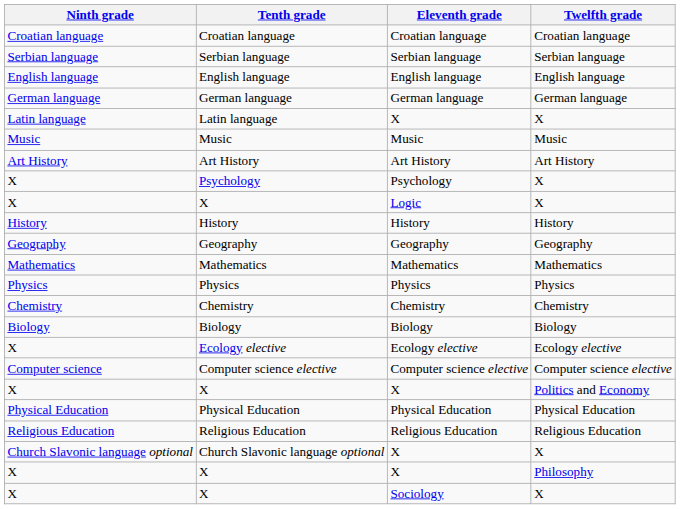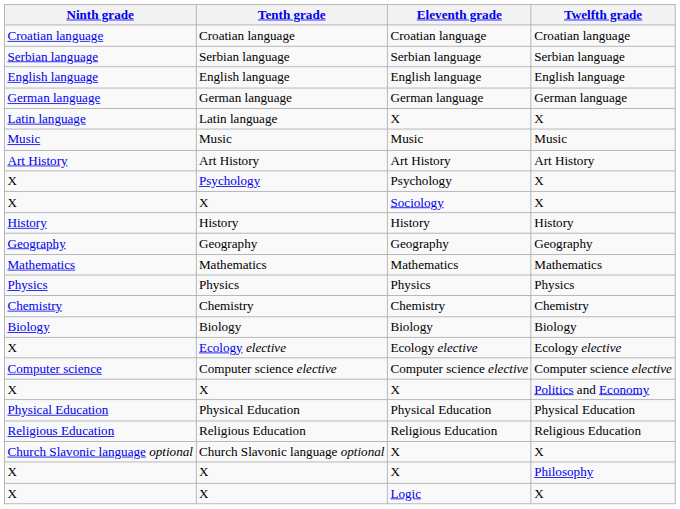rows swapped: X / Sociology <-> X / Logic
